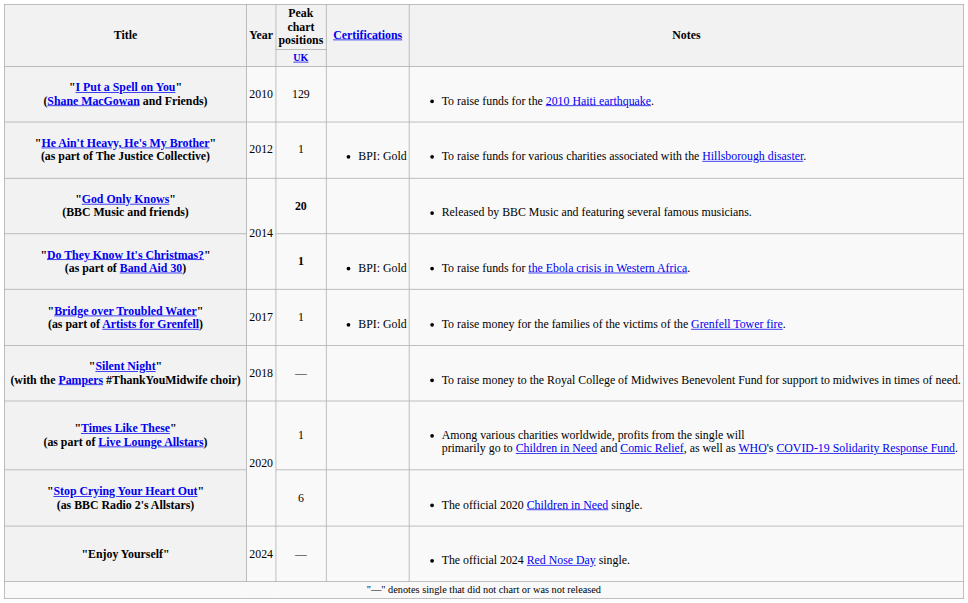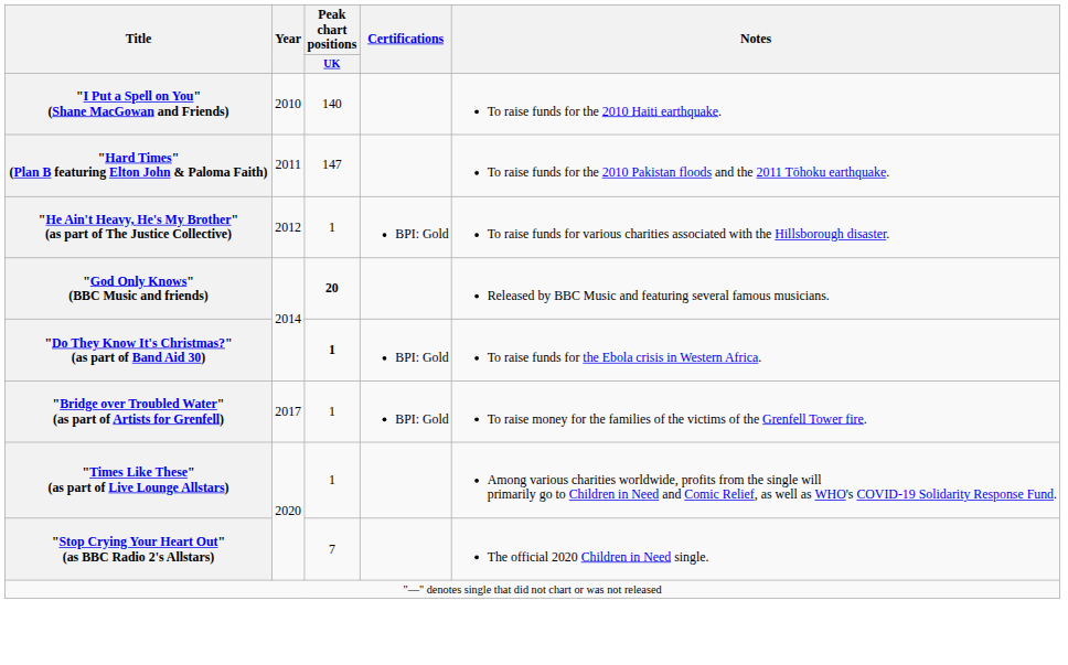"I Put a Spell on You" (Shane MacGowan and Friends) | Peak chart positions / UK: 129 -> 140
+ row: "Hard Times" (Plan B featuring Elton John & Paloma Faith) | 2011 | 147 | To raise funds for the 2010 Pakistan floods and the 2011 Tōhoku earthquake.
- row: "Silent Night" (with the Pampers #ThankYouMidwife choir) | 2018 | — | To raise money to the Royal College of Midwives Benevolent Fund for support to midwives in times of need.
"Stop Crying Your Heart Out" (as BBC Radio 2's Allstars) | Peak chart positions / UK: 6 -> 7
- row: "Enjoy Yourself" | 2024 | — | The official 2024 Red Nose Day single.
